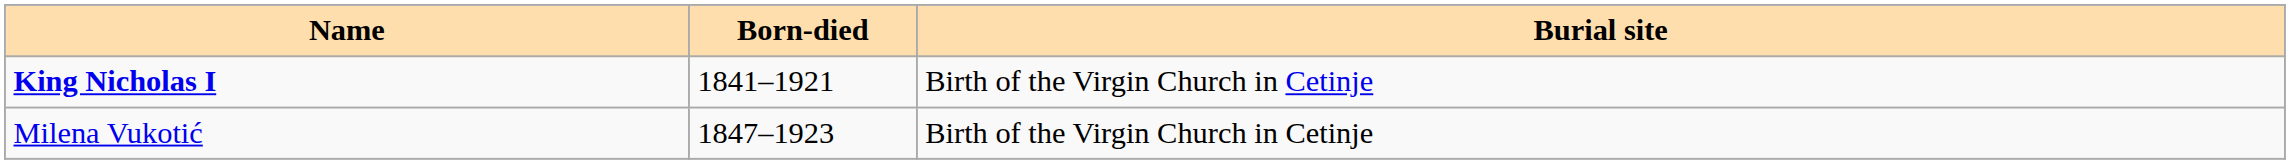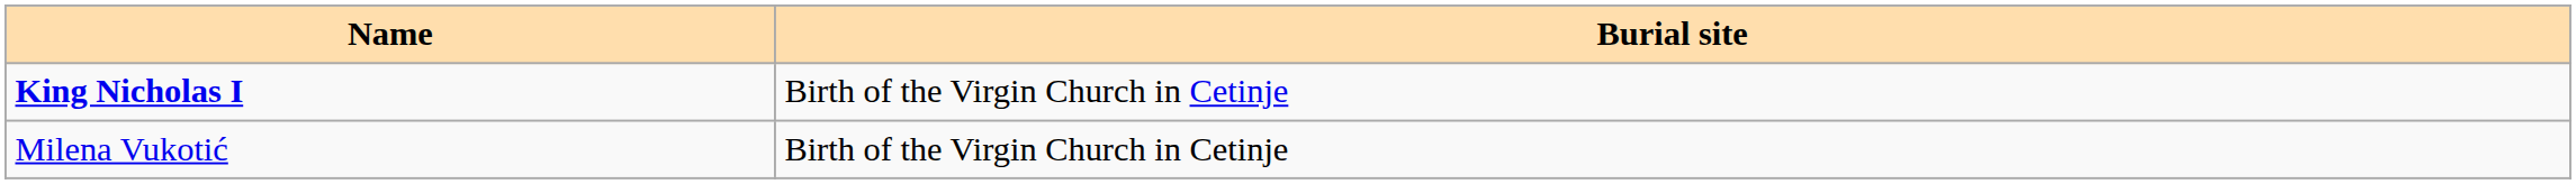- column: Born-died | 1841–1921 | 1847–1923
